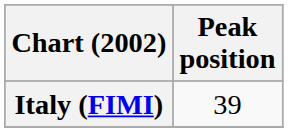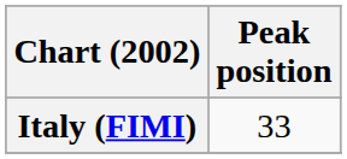Italy (FIMI) | Peak position: 39 -> 33
